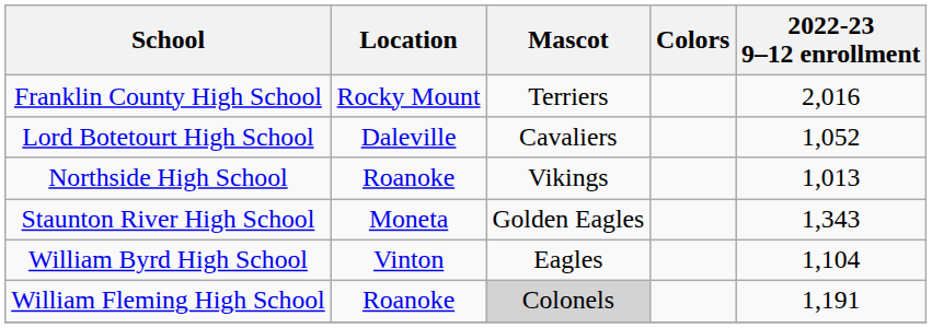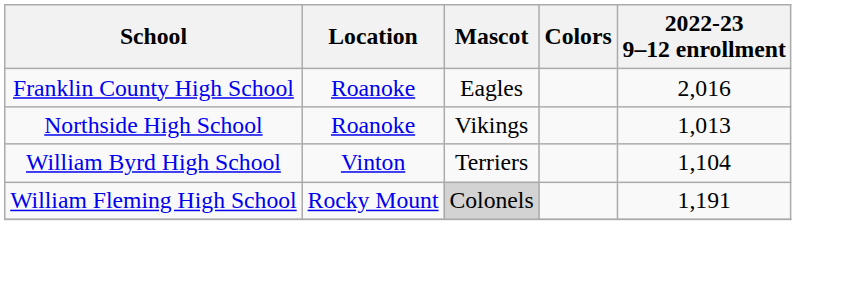Franklin County High School | Location: Rocky Mount -> Roanoke
Franklin County High School | Mascot: Terriers -> Eagles
- row: Lord Botetourt High School | Daleville | Cavaliers | 1,052
- row: Staunton River High School | Moneta | Golden Eagles | 1,343
William Byrd High School | Mascot: Eagles -> Terriers
William Fleming High School | Location: Roanoke -> Rocky Mount
